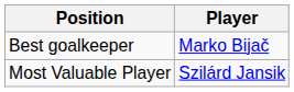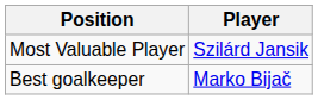rows swapped: Best goalkeeper <-> Most Valuable Player
